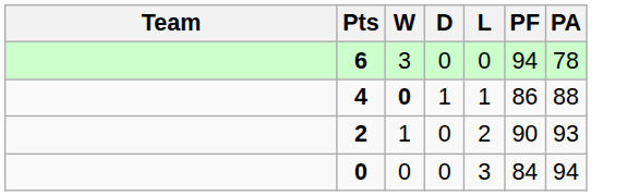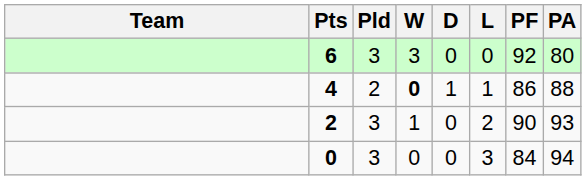+ column: Pld | 3 | 2 | 3 | 3
6 | PF: 94 -> 92
6 | PA: 78 -> 80
